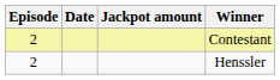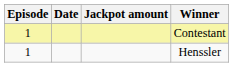Contestant | Episode: 2 -> 1
Henssler | Episode: 2 -> 1
